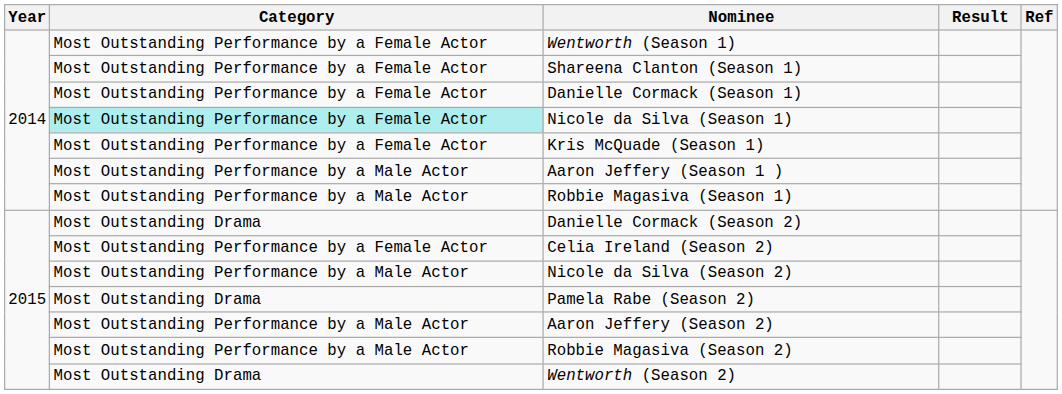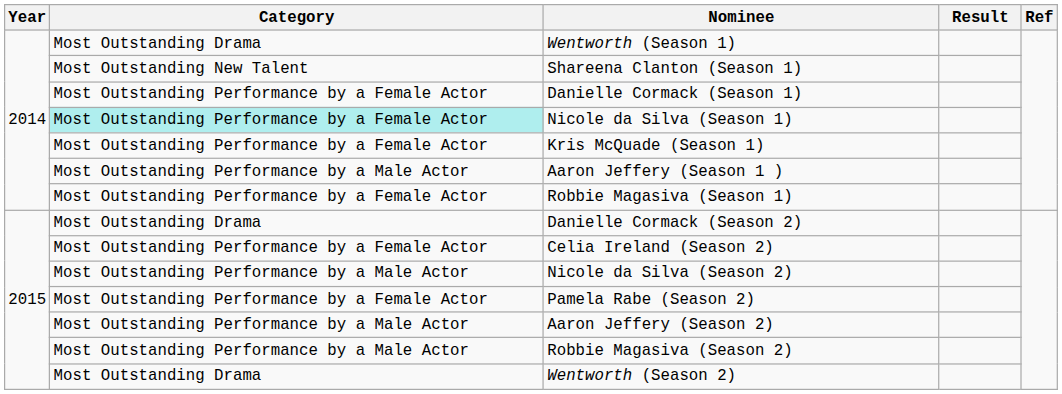Wentworth (Season 1) | Category: Most Outstanding Performance by a Female Actor -> Most Outstanding Drama
Shareena Clanton (Season 1) | Category: Most Outstanding Performance by a Female Actor -> Most Outstanding New Talent
Robbie Magasiva (Season 1) | Category: Most Outstanding Performance by a Male Actor -> Most Outstanding Performance by a Female Actor
Pamela Rabe (Season 2) | Category: Most Outstanding Drama -> Most Outstanding Performance by a Female Actor
